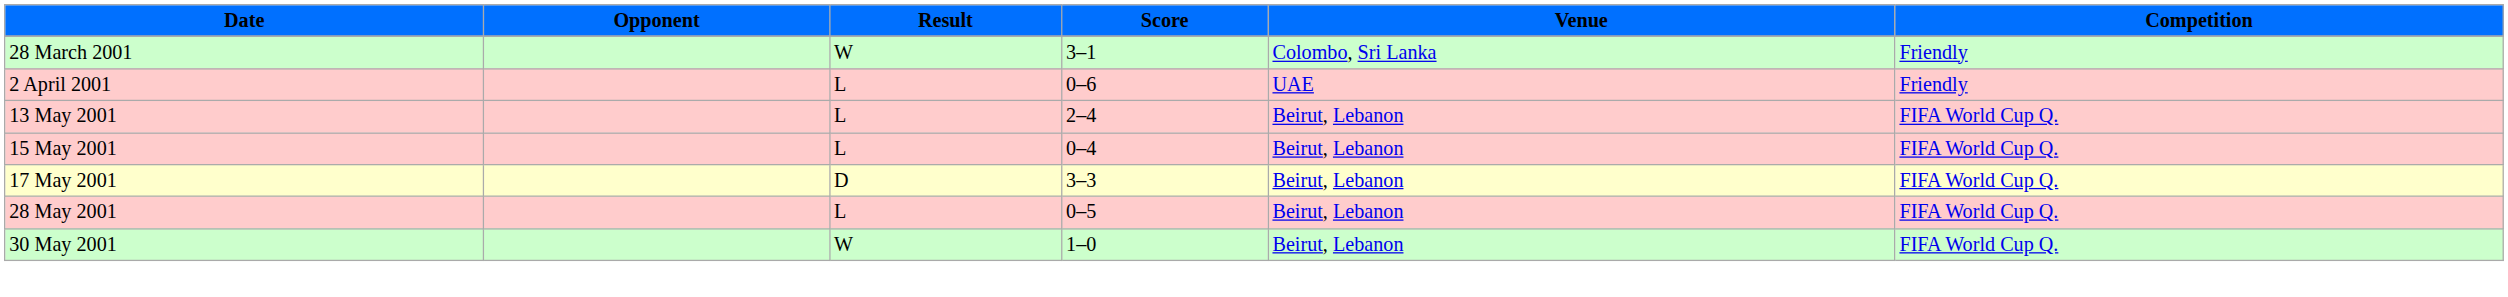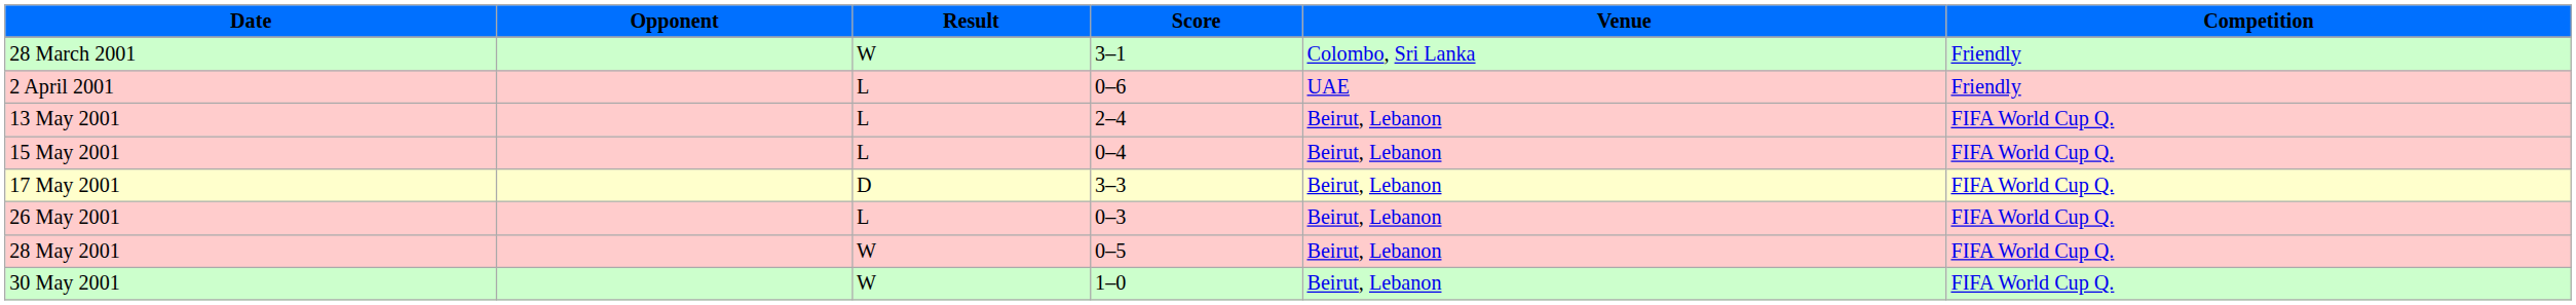+ row: 26 May 2001 | L | 0–3 | Beirut, Lebanon | FIFA World Cup Q.
28 May 2001 | Result: L -> W
